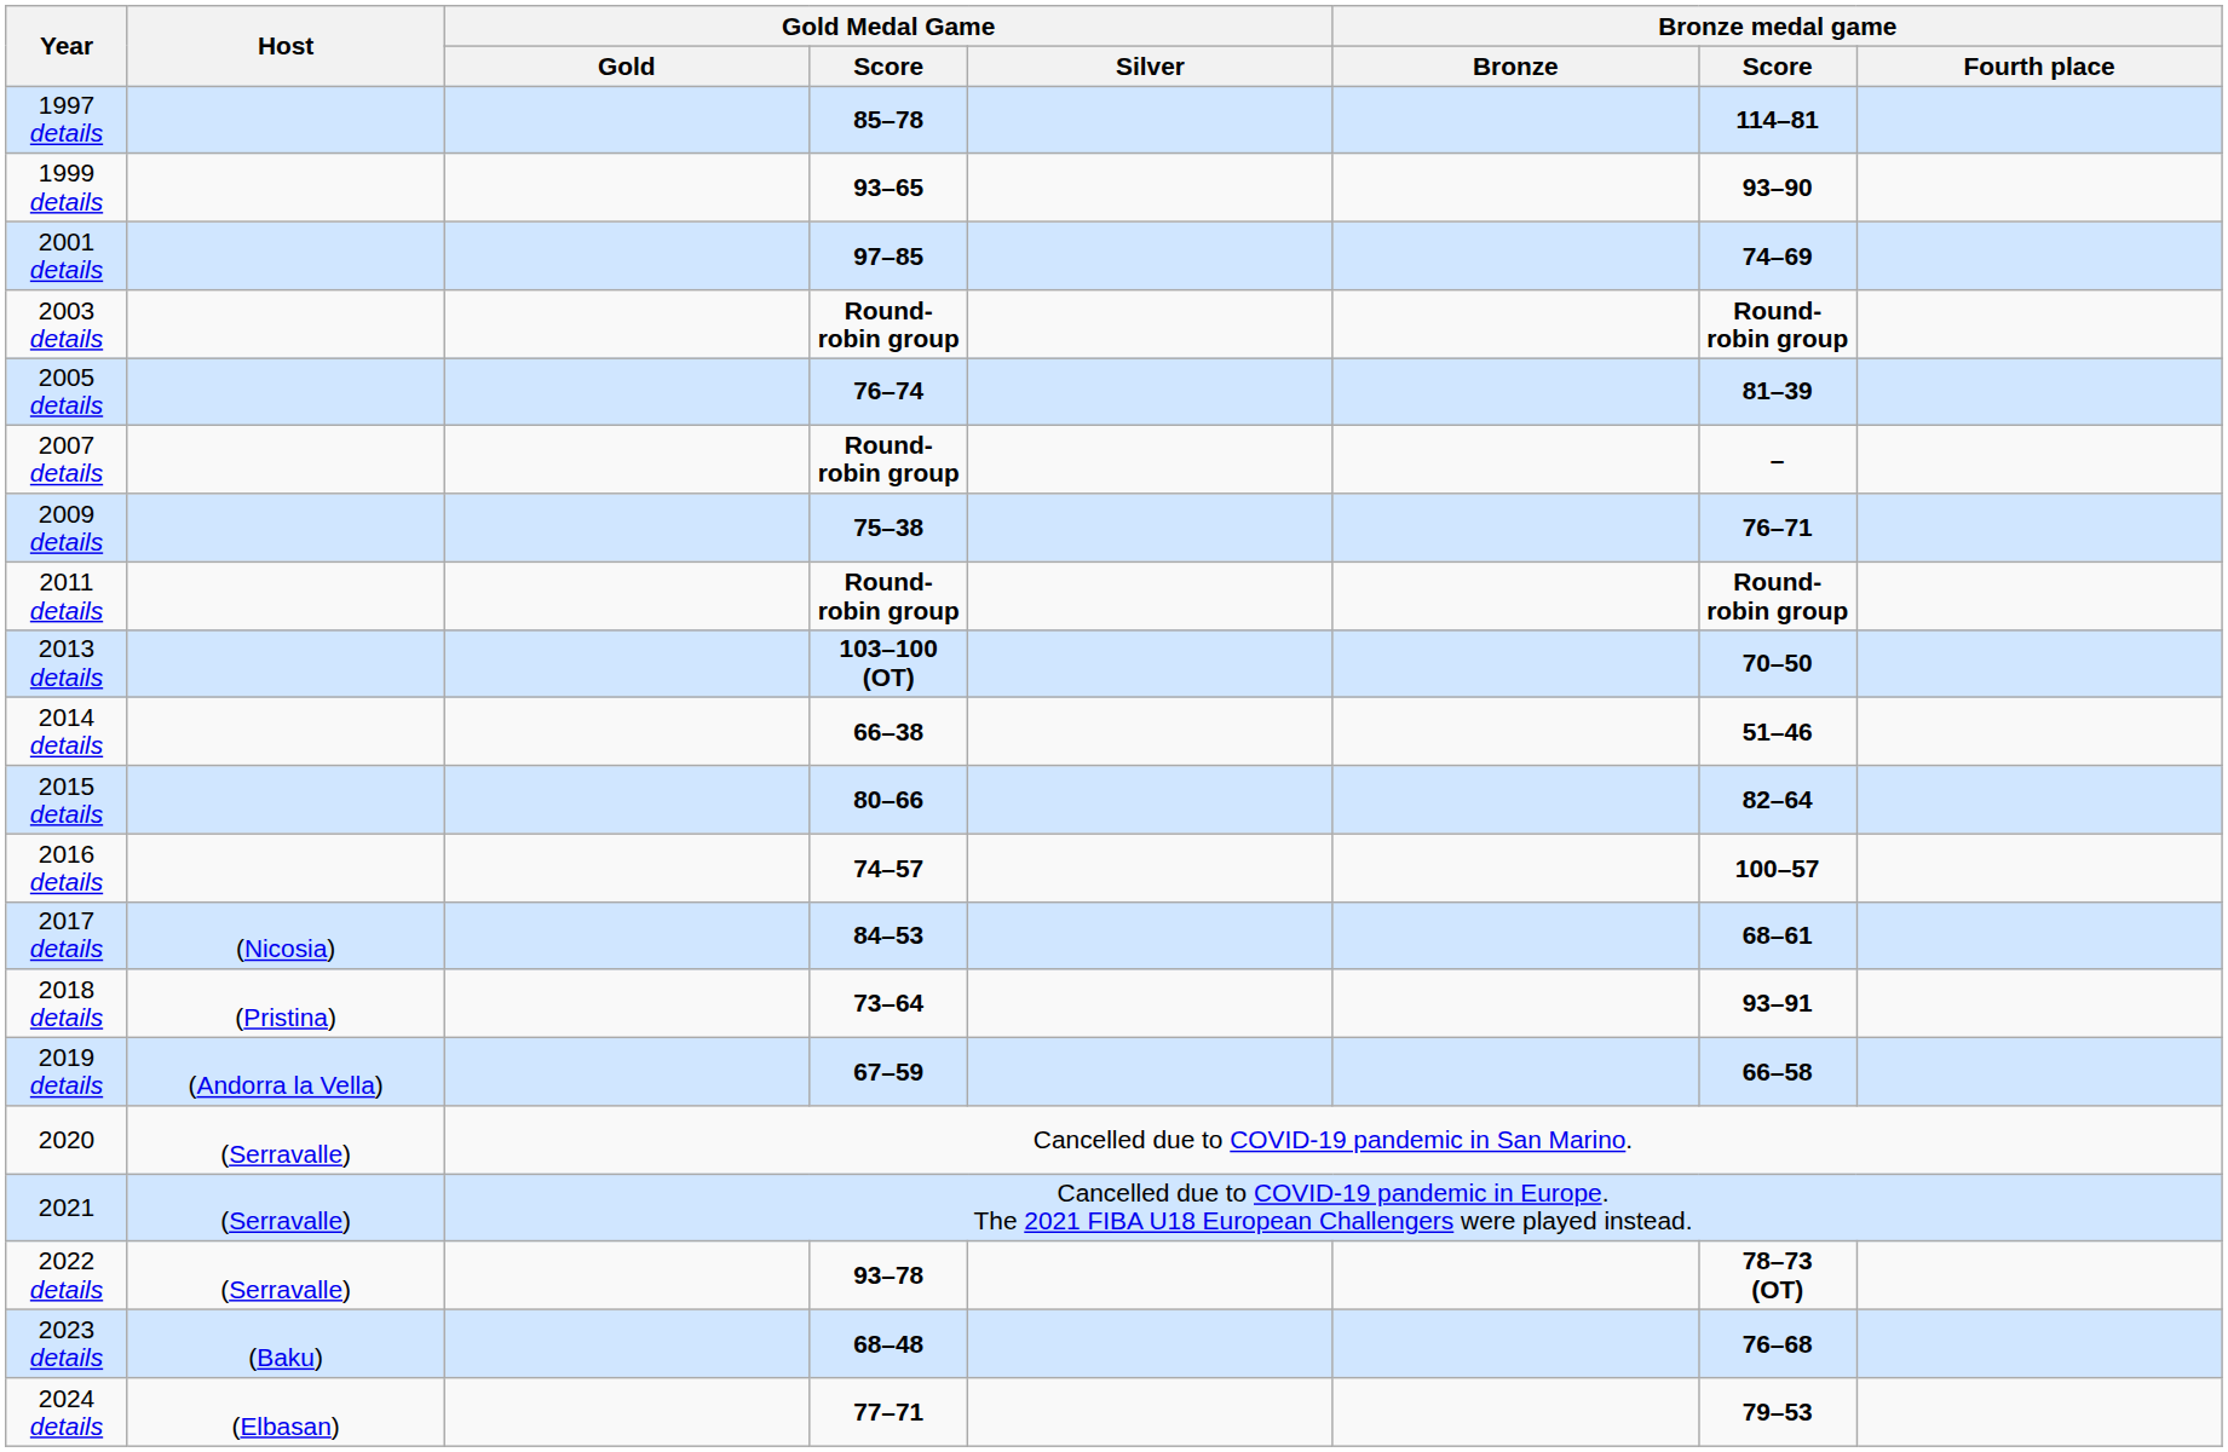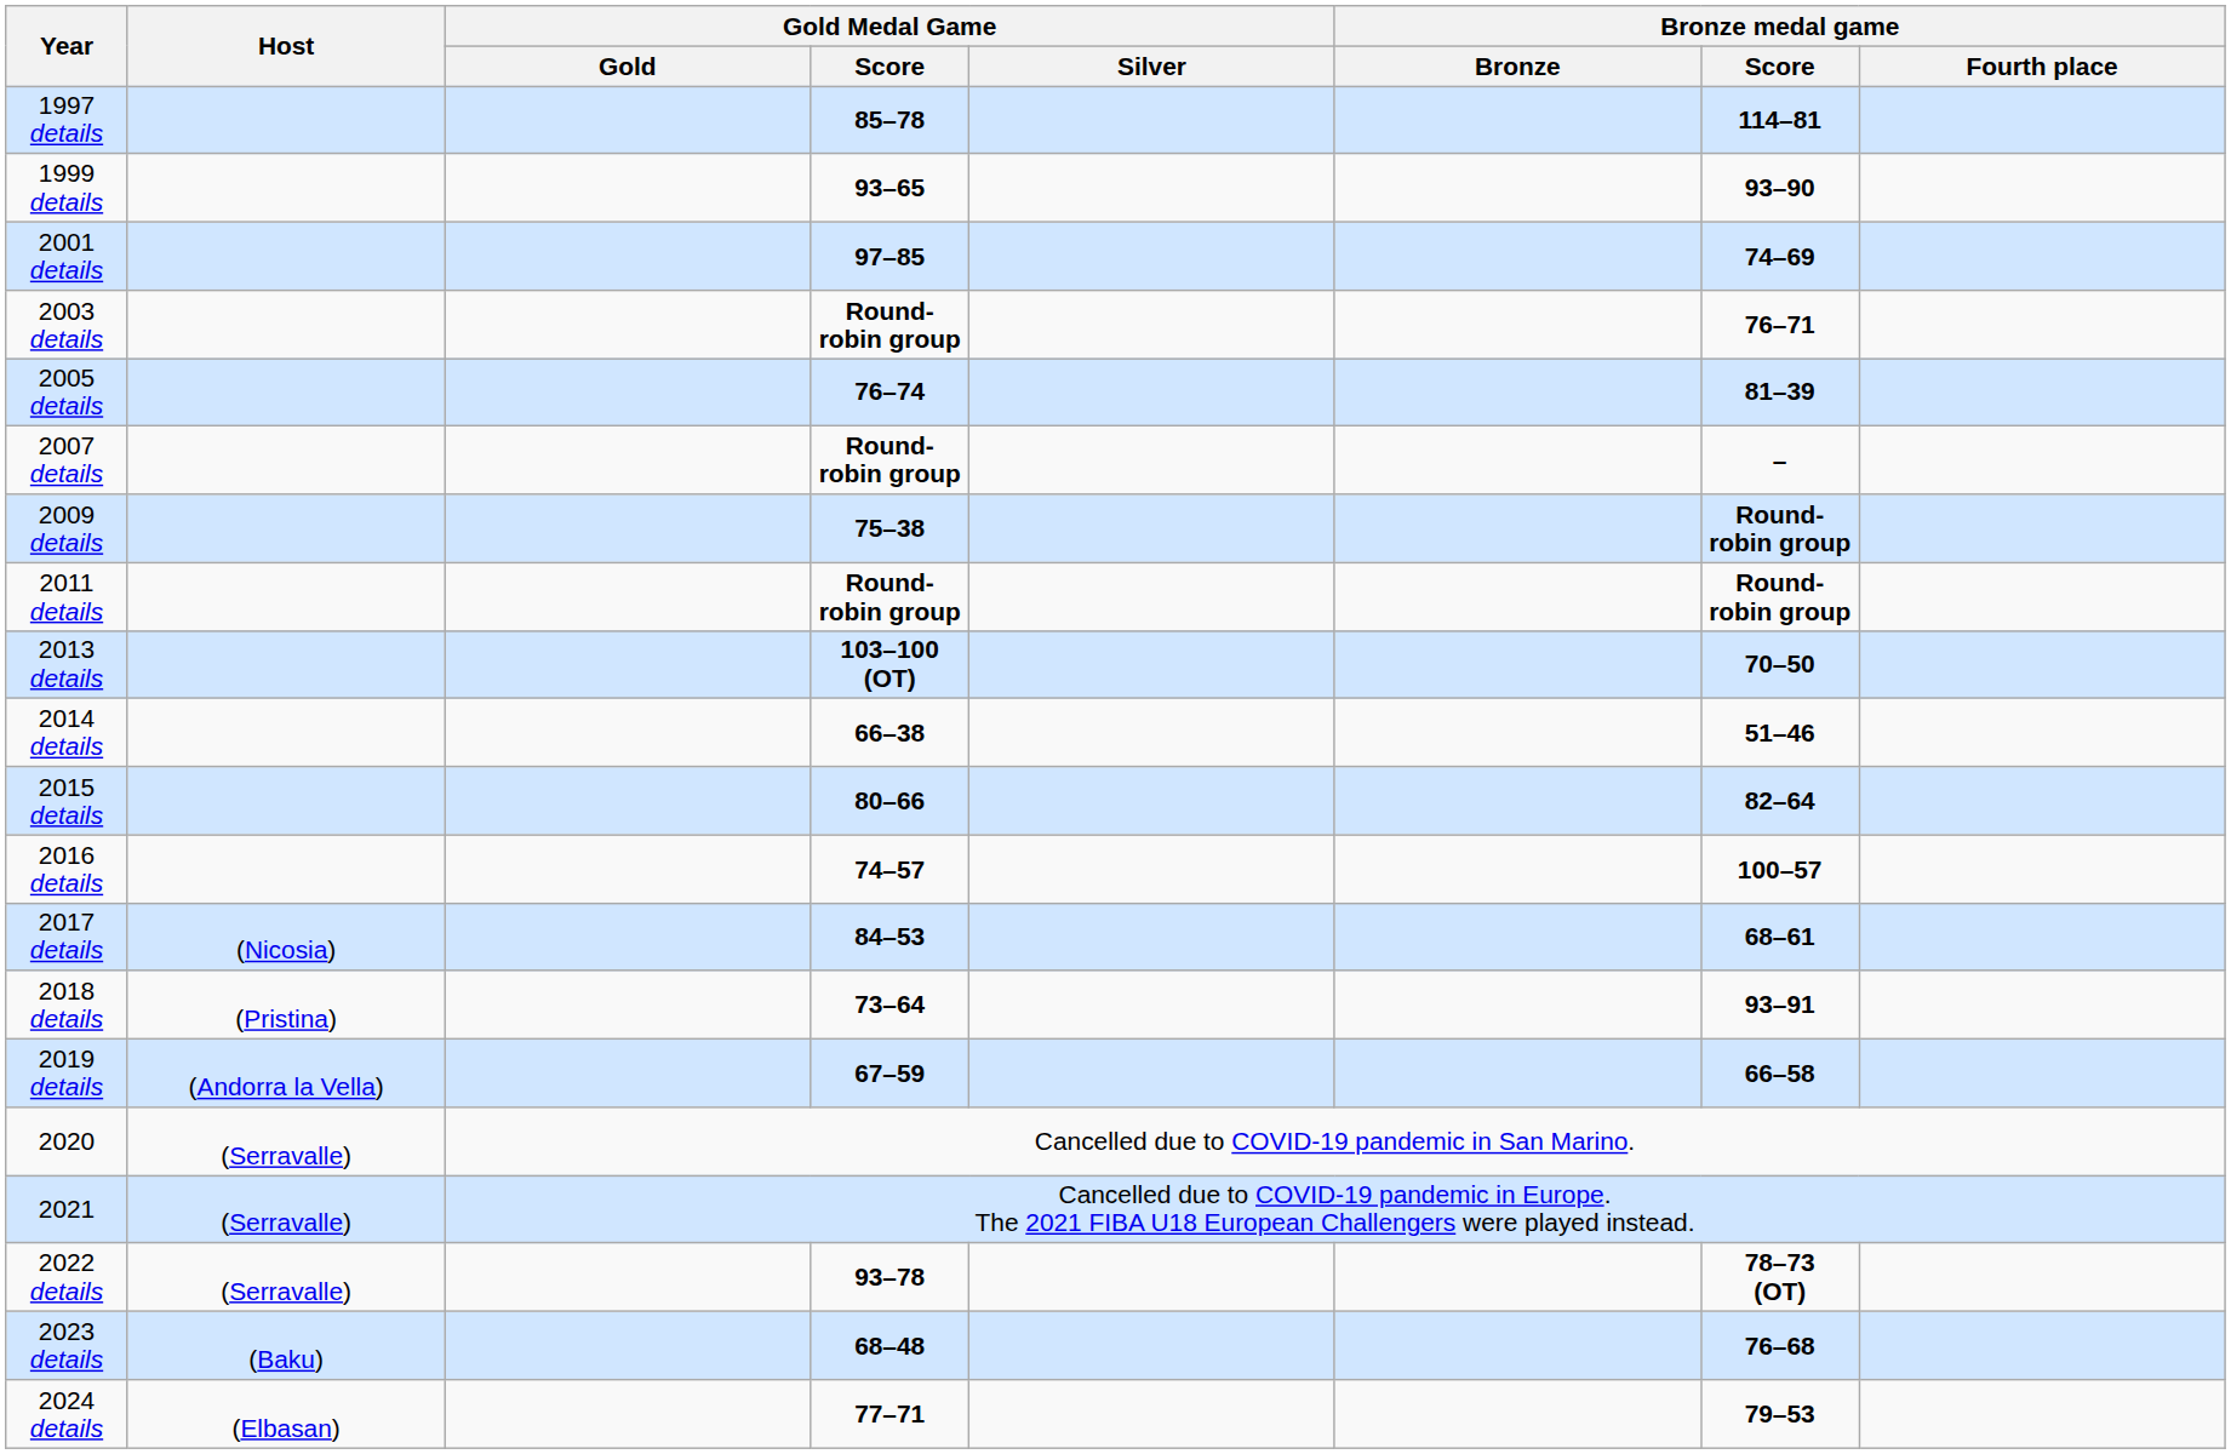2003 details | Bronze medal game / Score: Round-robin group -> 76–71
2009 details | Bronze medal game / Score: 76–71 -> Round-robin group
